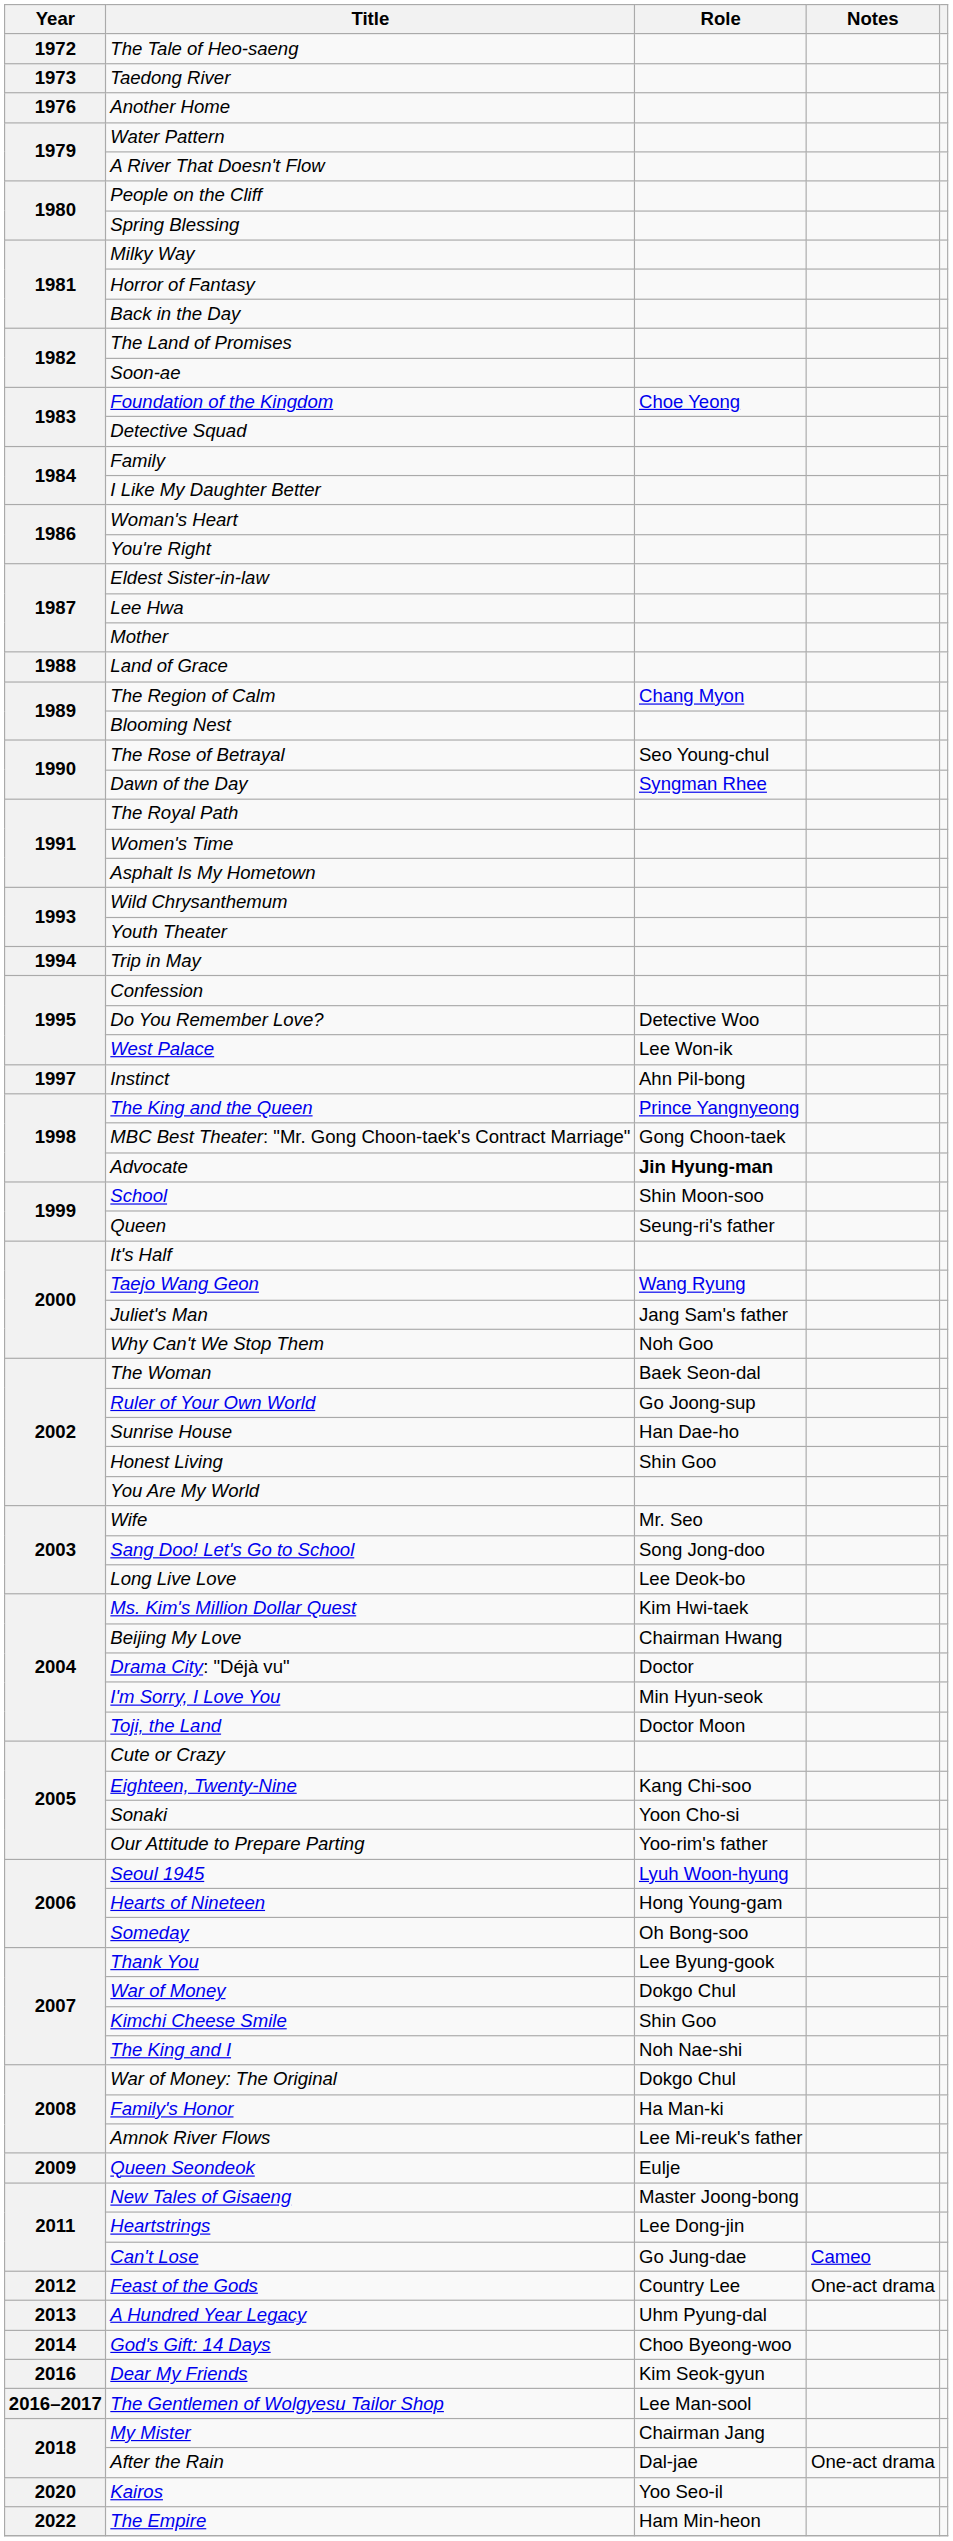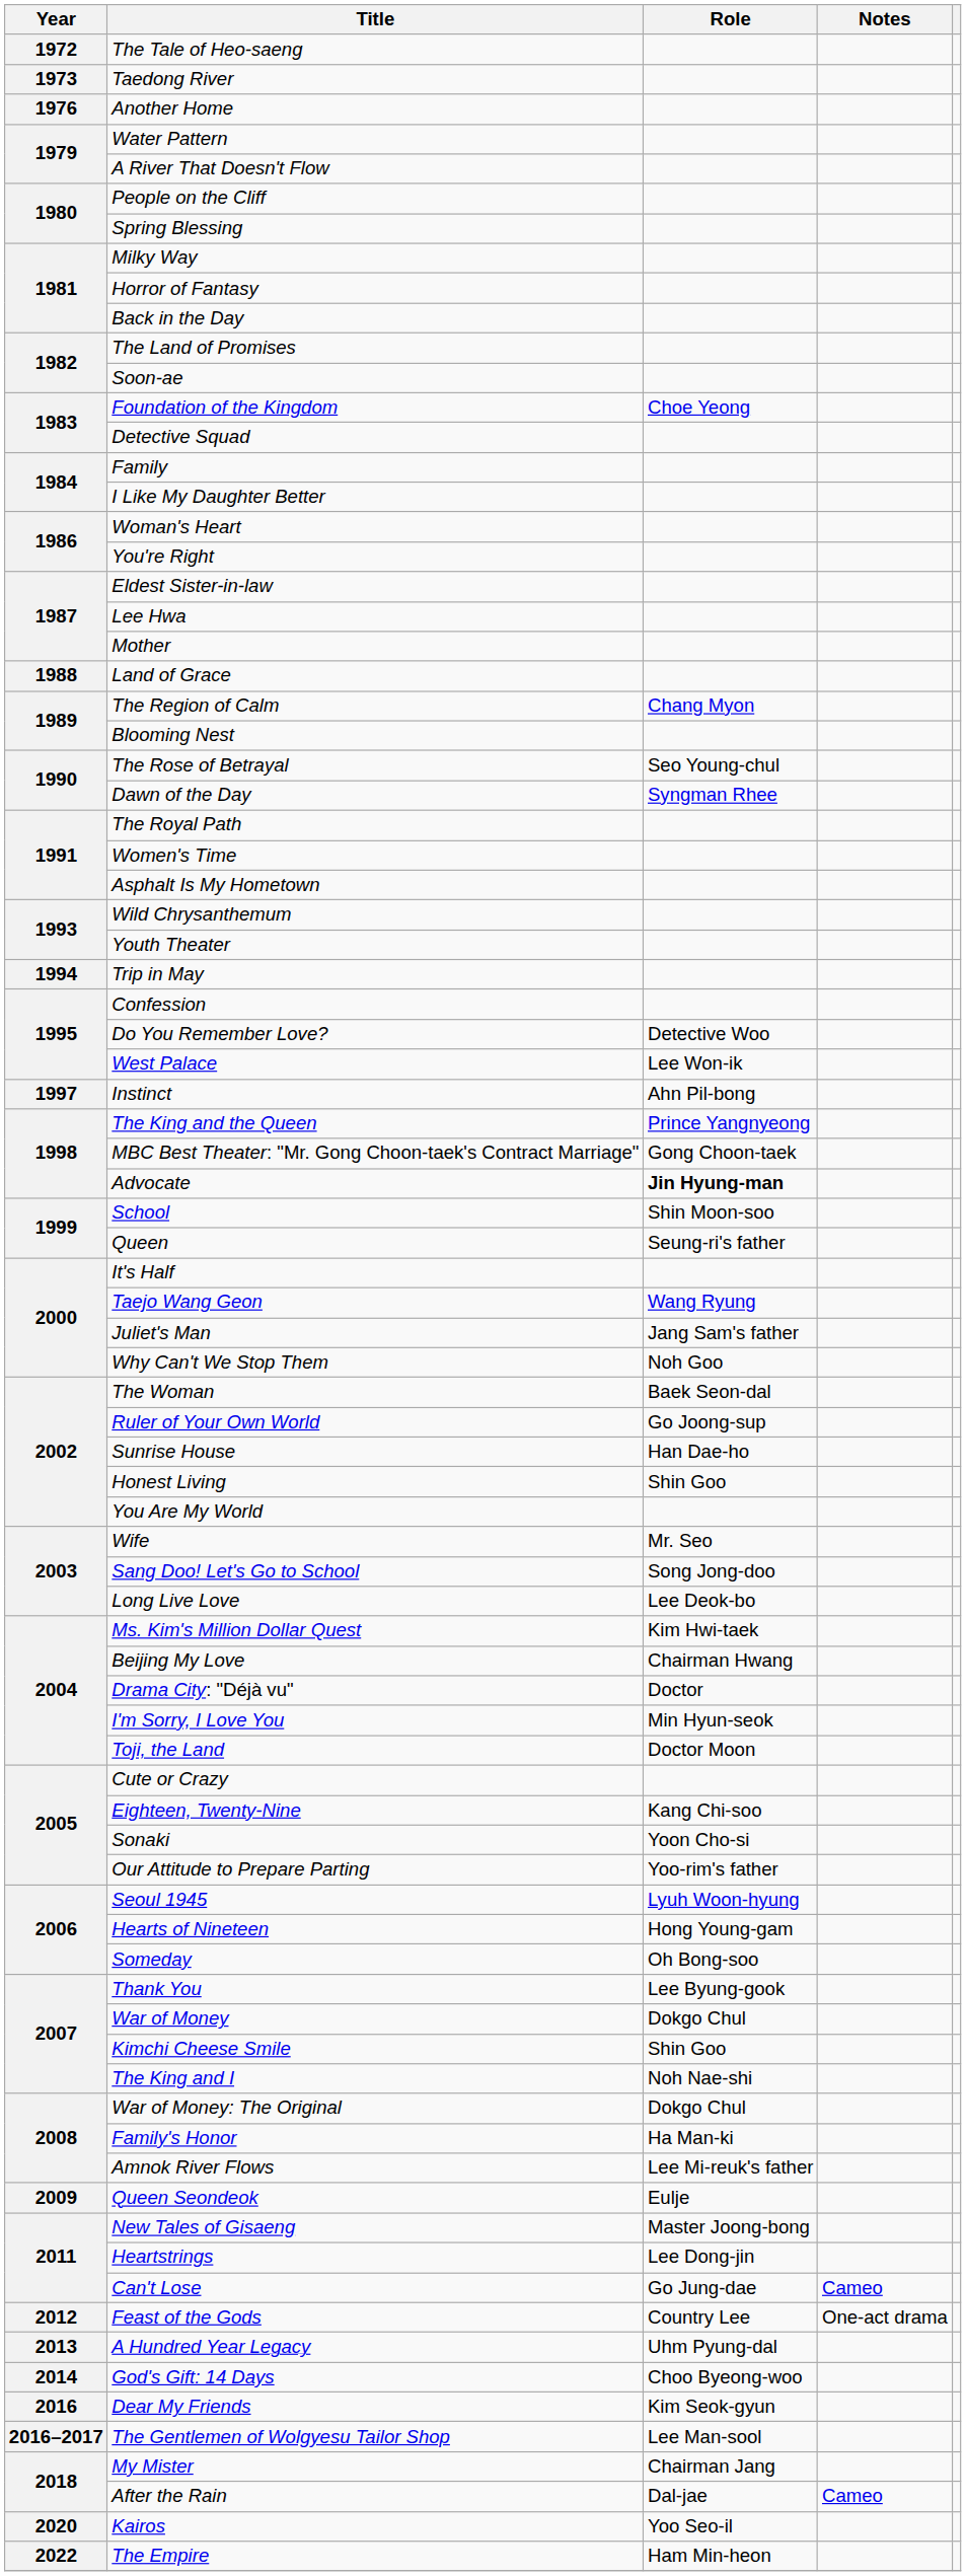After the Rain | Notes: One-act drama -> Cameo
